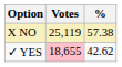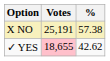X NO | Votes: 25,119 -> 25,191
